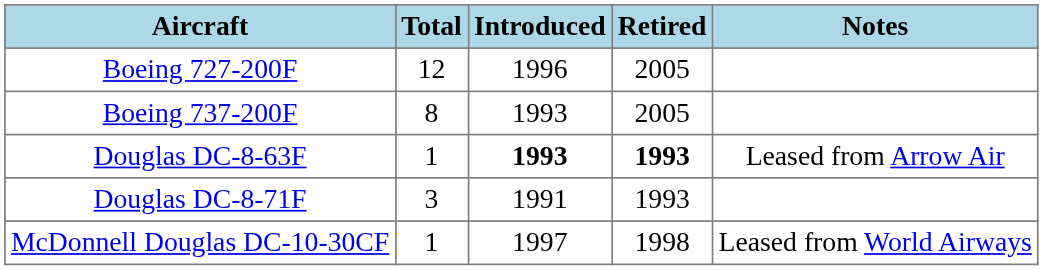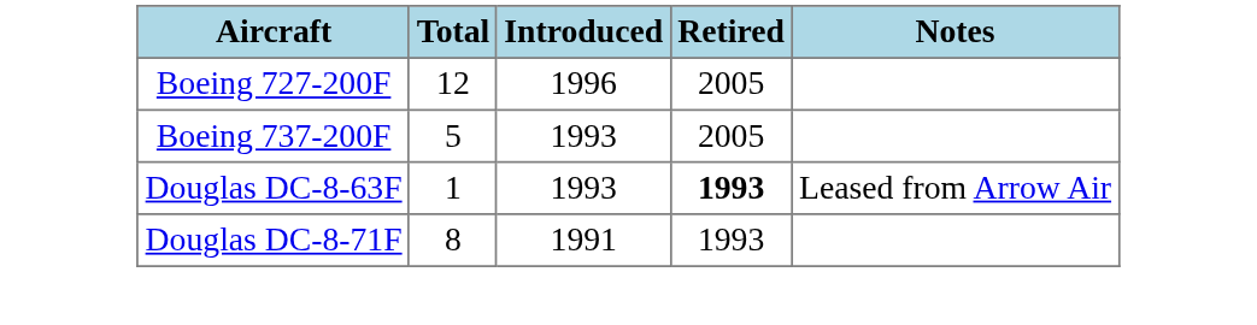Boeing 737-200F | Total: 8 -> 5
Douglas DC-8-63F | Introduced: bold -> normal
Douglas DC-8-71F | Total: 3 -> 8
- row: McDonnell Douglas DC-10-30CF | 1 | 1997 | 1998 | Leased from World Airways
